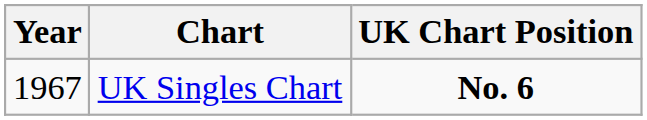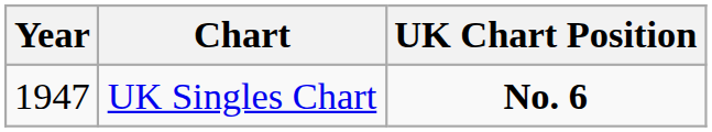UK Singles Chart | Year: 1967 -> 1947
